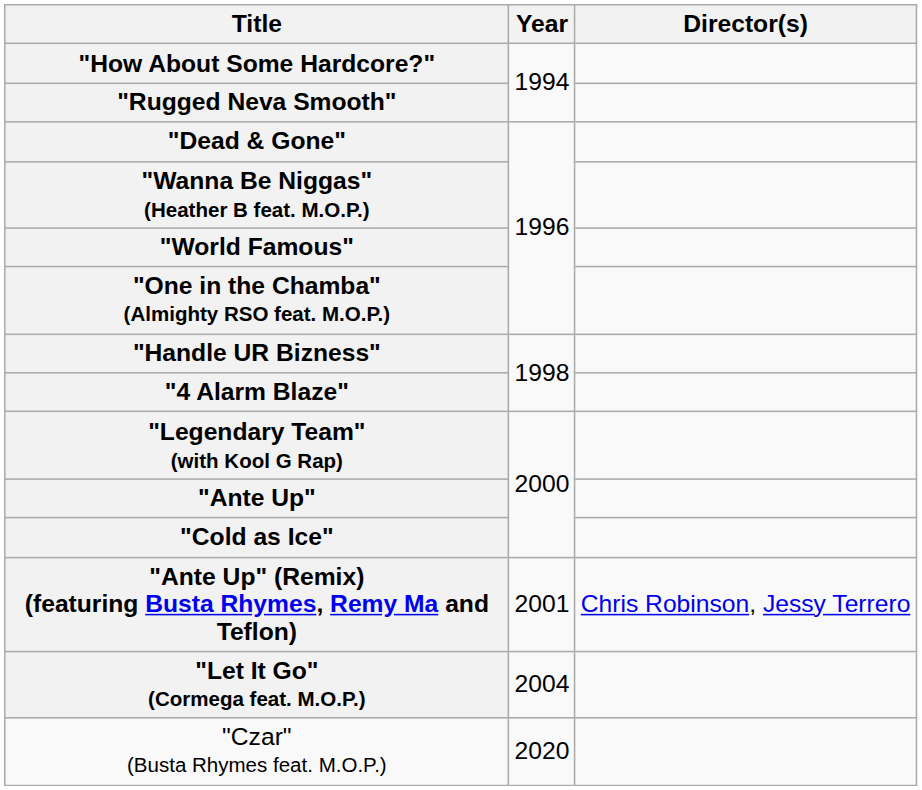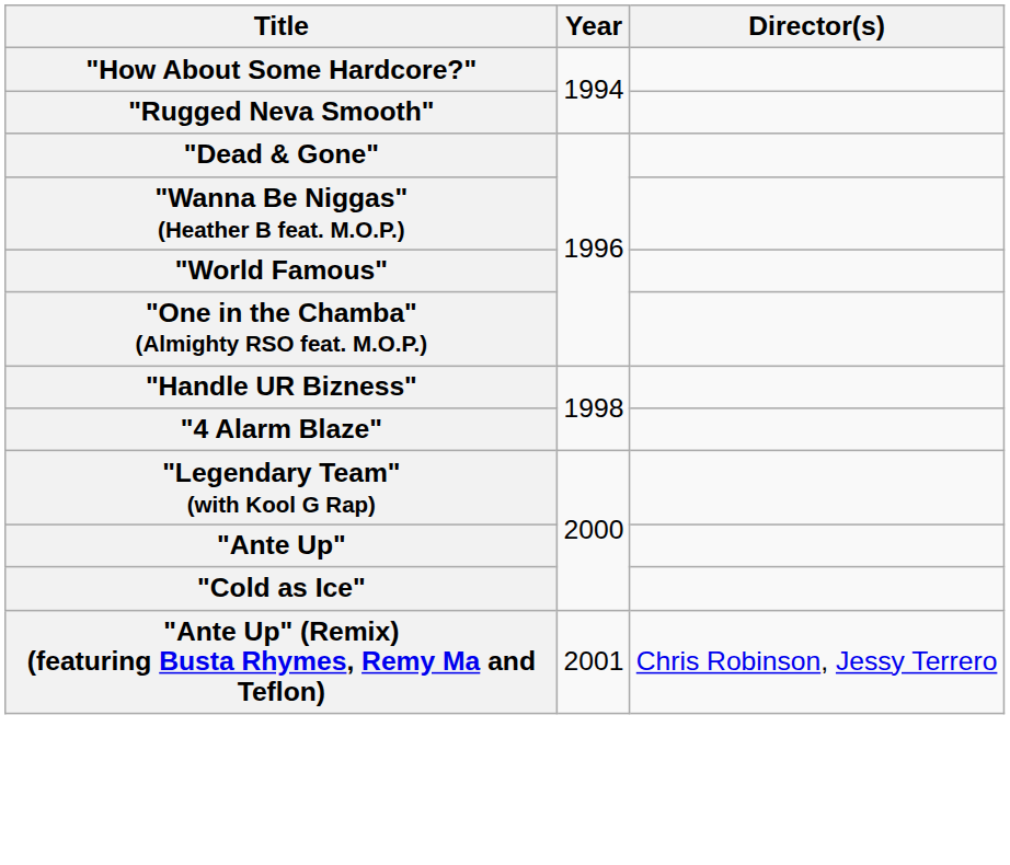- row: "Let It Go" (Cormega feat. M.O.P.) | 2004
- row: "Czar" (Busta Rhymes feat. M.O.P.) | 2020
